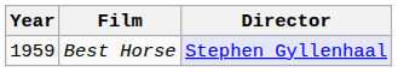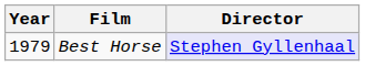Best Horse | Year: 1959 -> 1979
